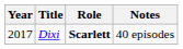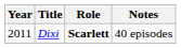Dixi | Year: 2017 -> 2011
